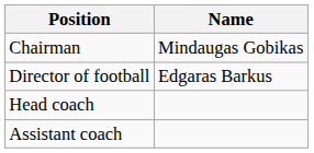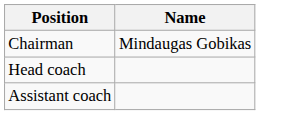- row: Director of football | Edgaras Barkus
